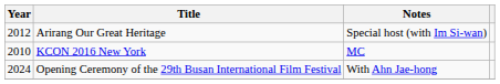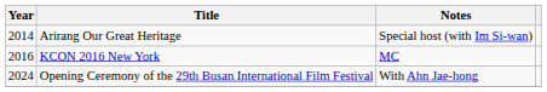Arirang Our Great Heritage | Year: 2012 -> 2014
KCON 2016 New York | Year: 2010 -> 2016
